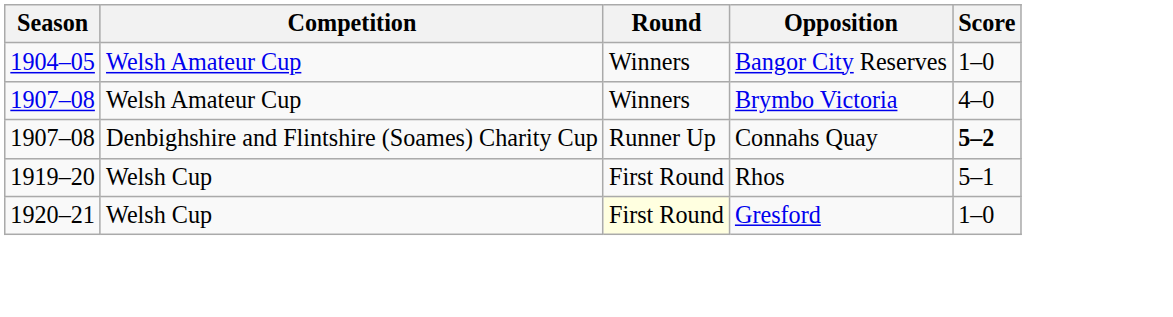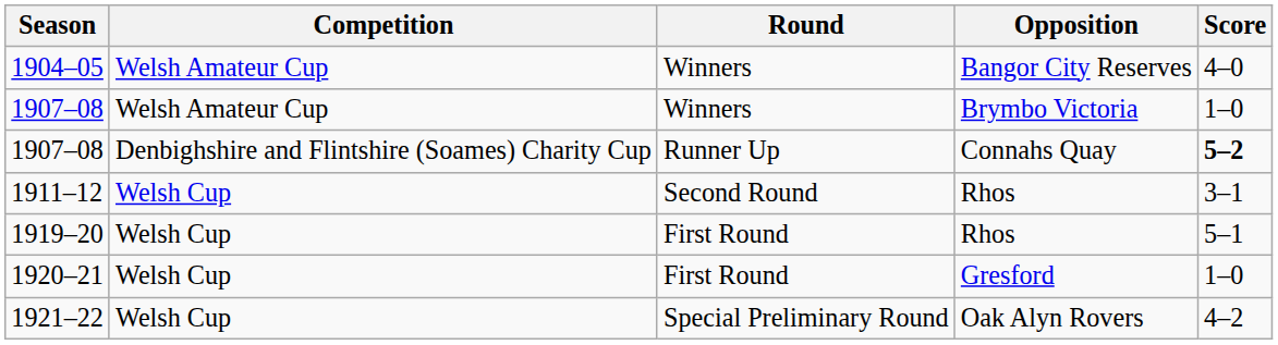1904–05 | Score: 1–0 -> 4–0
1907–08 / Brymbo Victoria | Score: 4–0 -> 1–0
+ row: 1911–12 | Welsh Cup | Second Round | Rhos | 3–1
1920–21 | Round: lightyellow background -> no background
+ row: 1921–22 | Welsh Cup | Special Preliminary Round | Oak Alyn Rovers | 4–2
